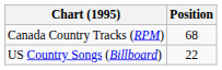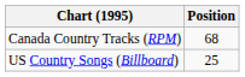US Country Songs (Billboard) | Position: 22 -> 25
